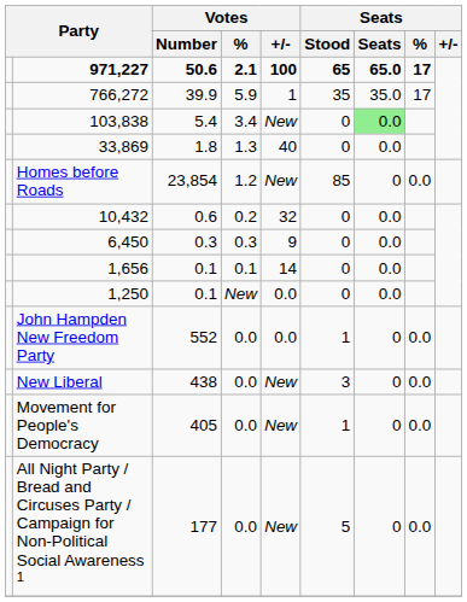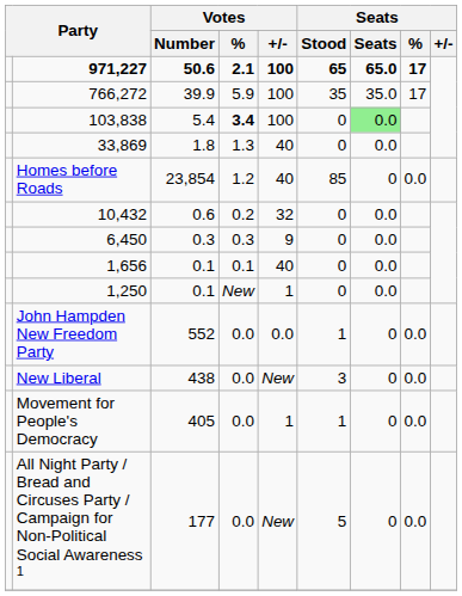766,272 | Votes / +/-: 1 -> 100
103,838 | Votes / %: normal -> bold
103,838 | Votes / +/-: New -> 100
Homes before Roads | Votes / +/-: New -> 40
1,656 | Votes / +/-: 14 -> 40
1,250 | Votes / +/-: 0.0 -> 1
Movement for People's Democracy | Votes / +/-: New -> 1
